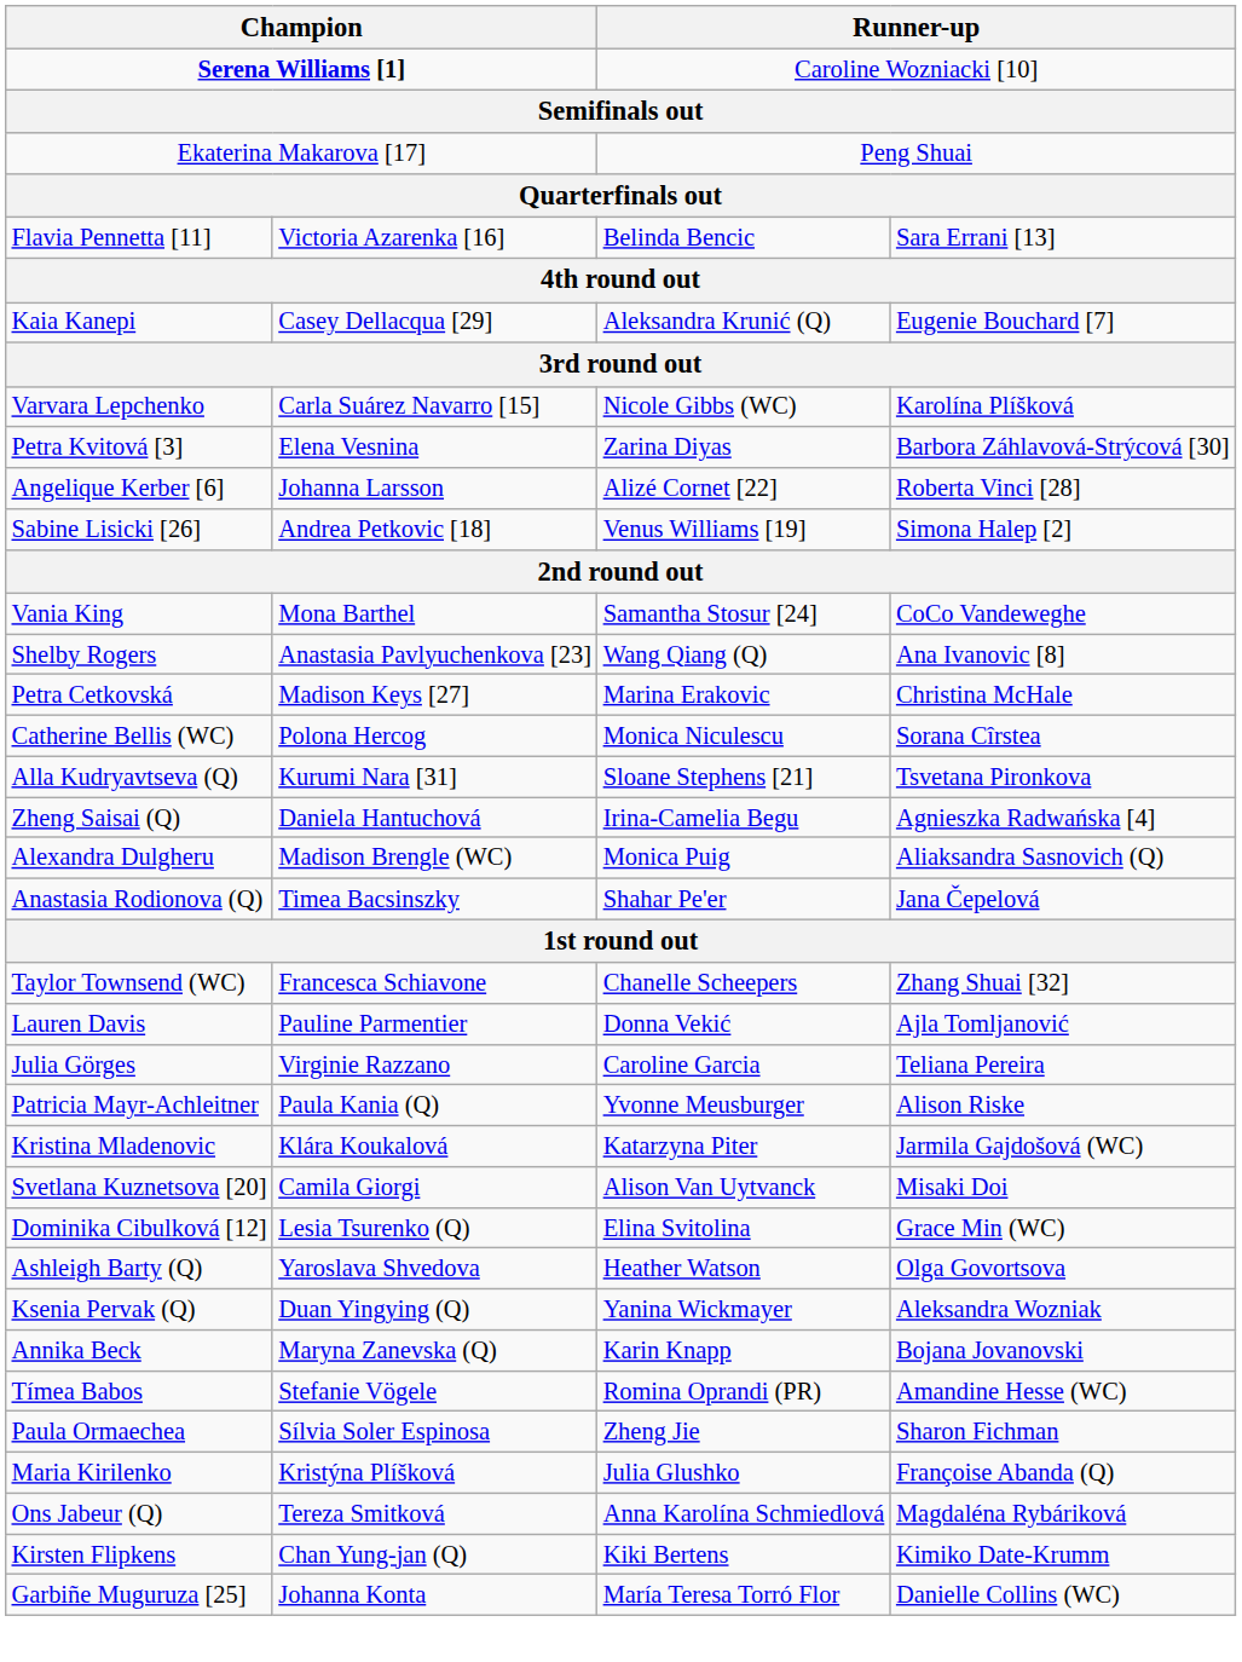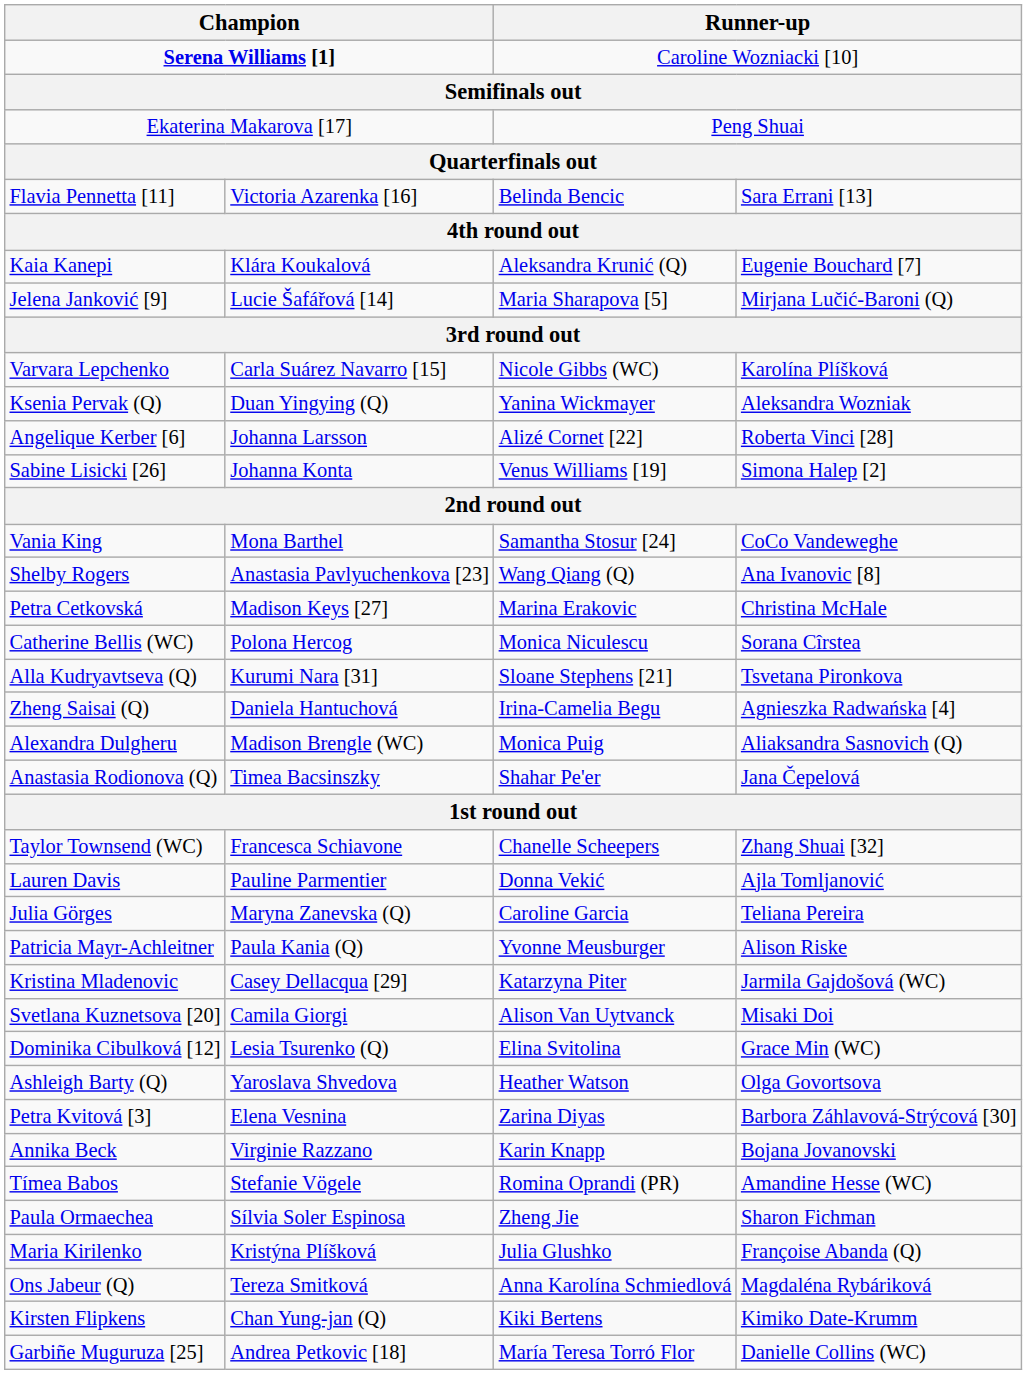Kaia Kanepi | column 2: Casey Dellacqua [29] -> Klára Koukalová
+ row: Jelena Janković [9] | Lucie Šafářová [14] | Maria Sharapova [5] | Mirjana Lučić-Baroni (Q)
rows swapped: Petra Kvitová [3] <-> Ksenia Pervak (Q)
Sabine Lisicki [26] | column 2: Andrea Petkovic [18] -> Johanna Konta
Julia Görges | column 2: Virginie Razzano -> Maryna Zanevska (Q)
Kristina Mladenovic | column 2: Klára Koukalová -> Casey Dellacqua [29]
Annika Beck | column 2: Maryna Zanevska (Q) -> Virginie Razzano
Garbiñe Muguruza [25] | column 2: Johanna Konta -> Andrea Petkovic [18]
